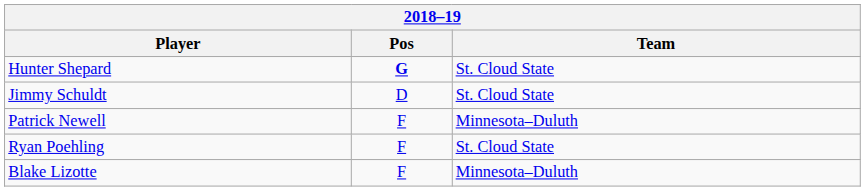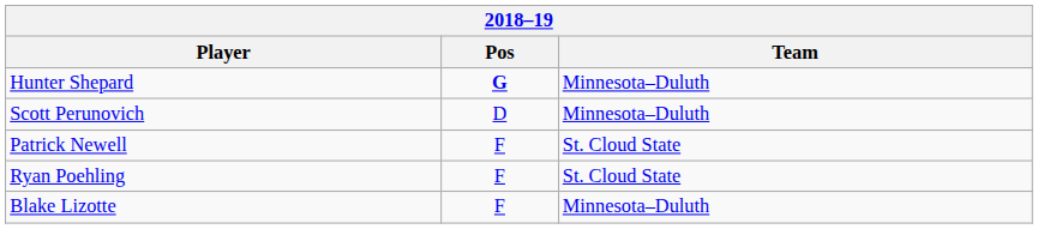Hunter Shepard | Team: St. Cloud State -> Minnesota–Duluth
- row: Jimmy Schuldt | D | St. Cloud State
+ row: Scott Perunovich | D | Minnesota–Duluth
Patrick Newell | Team: Minnesota–Duluth -> St. Cloud State
